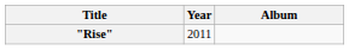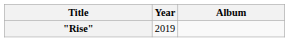"Rise" | Year: 2011 -> 2019
